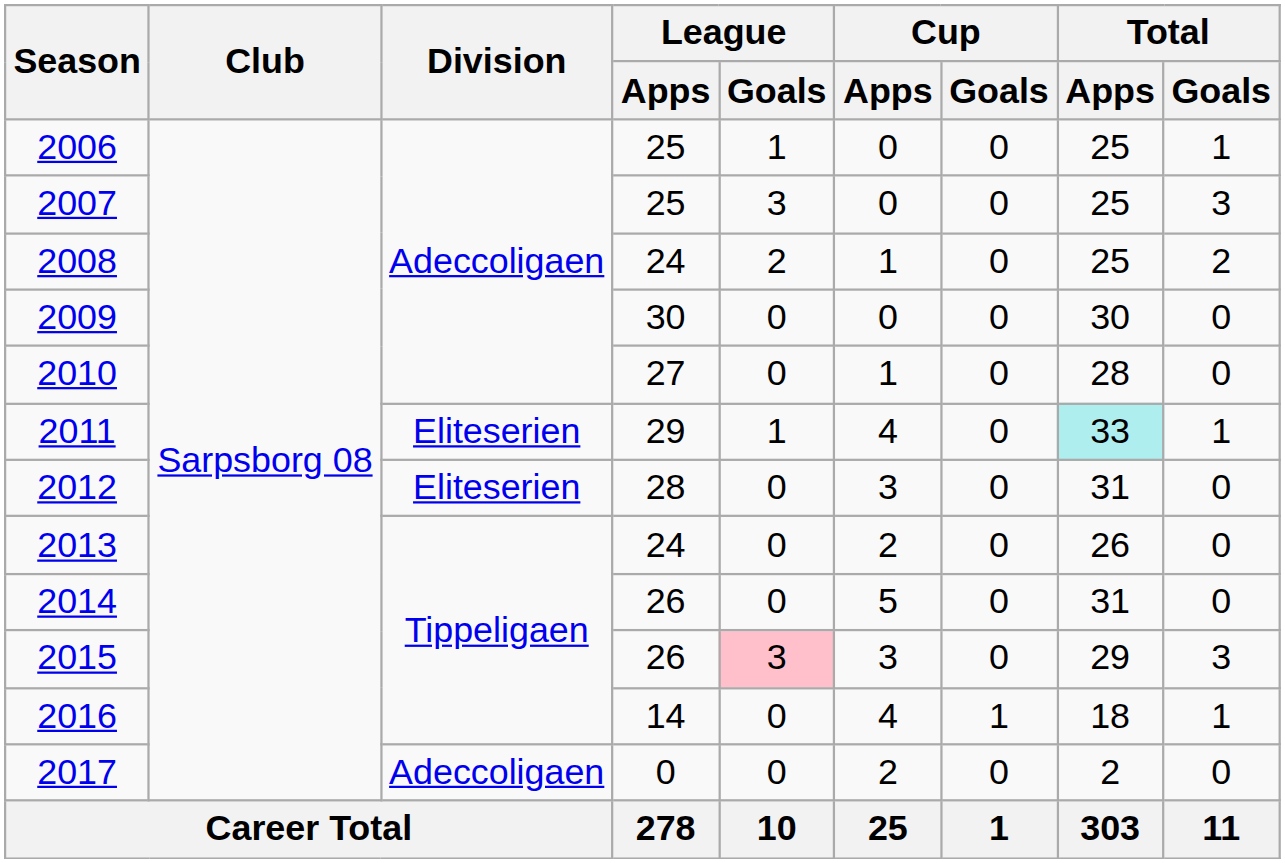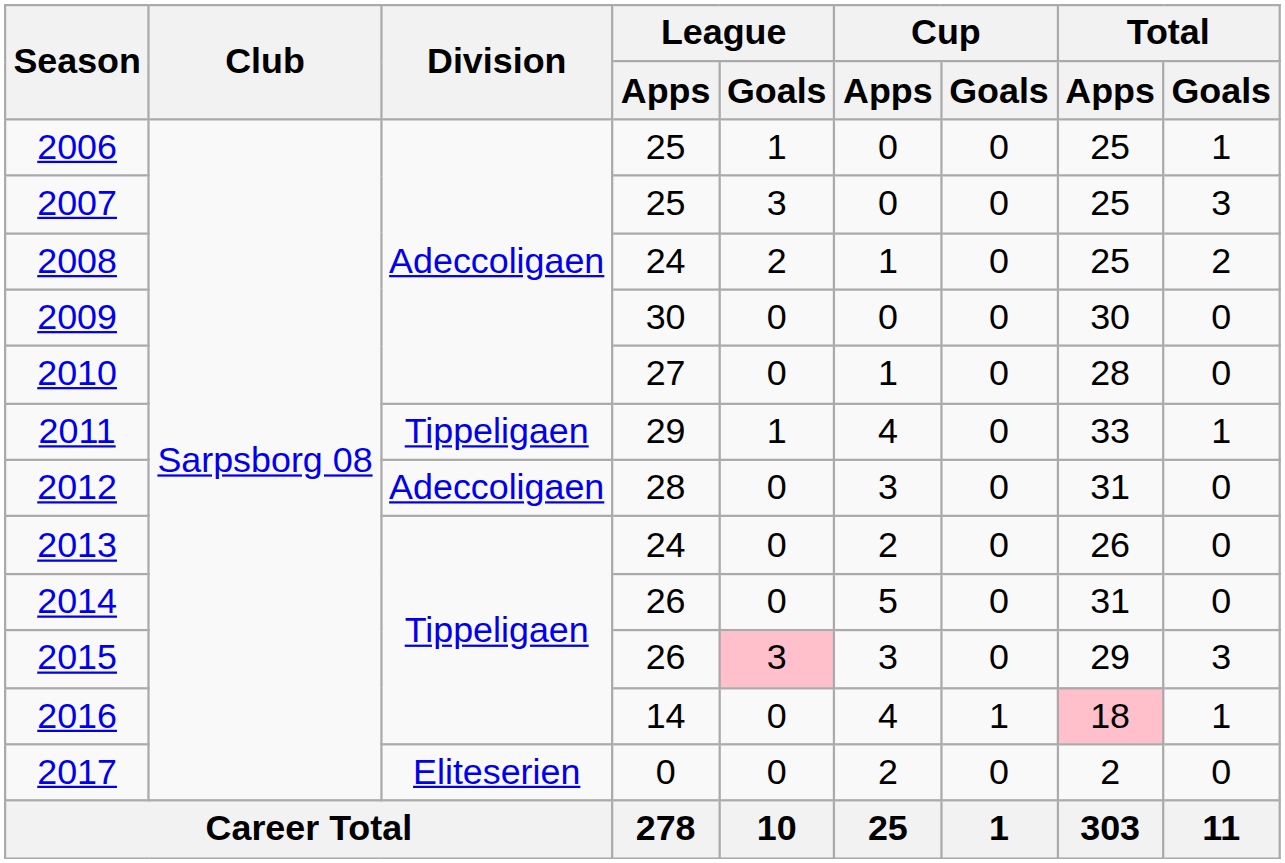2011 | Division: Eliteserien -> Tippeligaen
2011 | Total / Apps: paleturquoise background -> no background
2012 | Division: Eliteserien -> Adeccoligaen
2016 | Total / Apps: no background -> pink background
2017 | Division: Adeccoligaen -> Eliteserien
